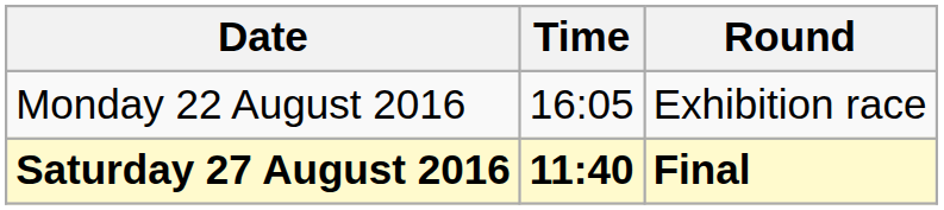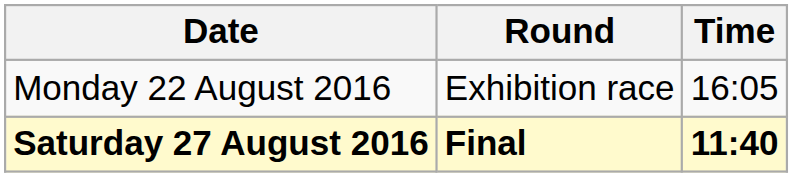columns swapped: Time <-> Round
